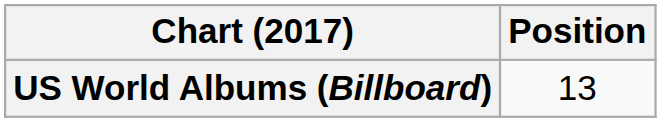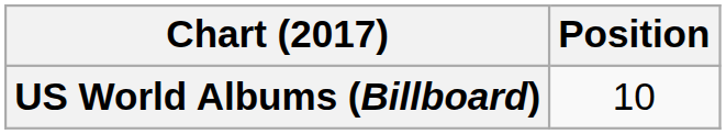US World Albums (Billboard) | Position: 13 -> 10
